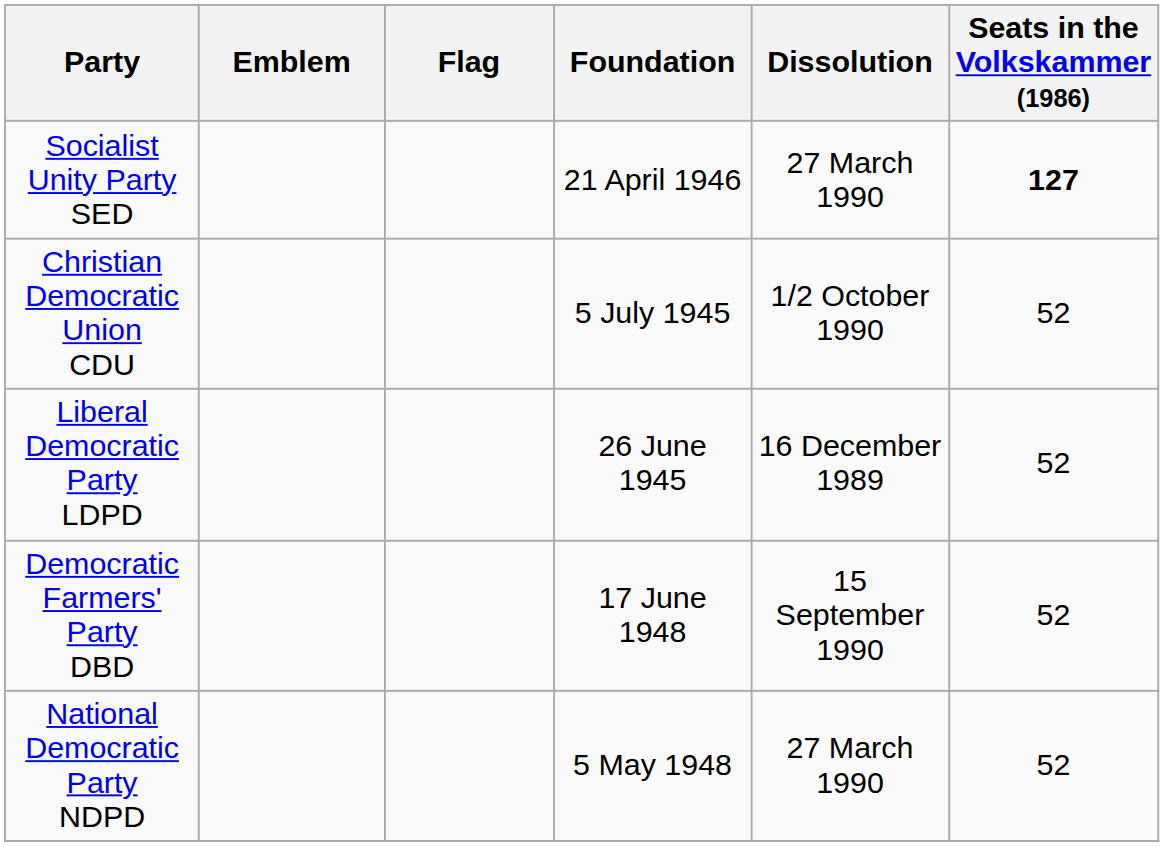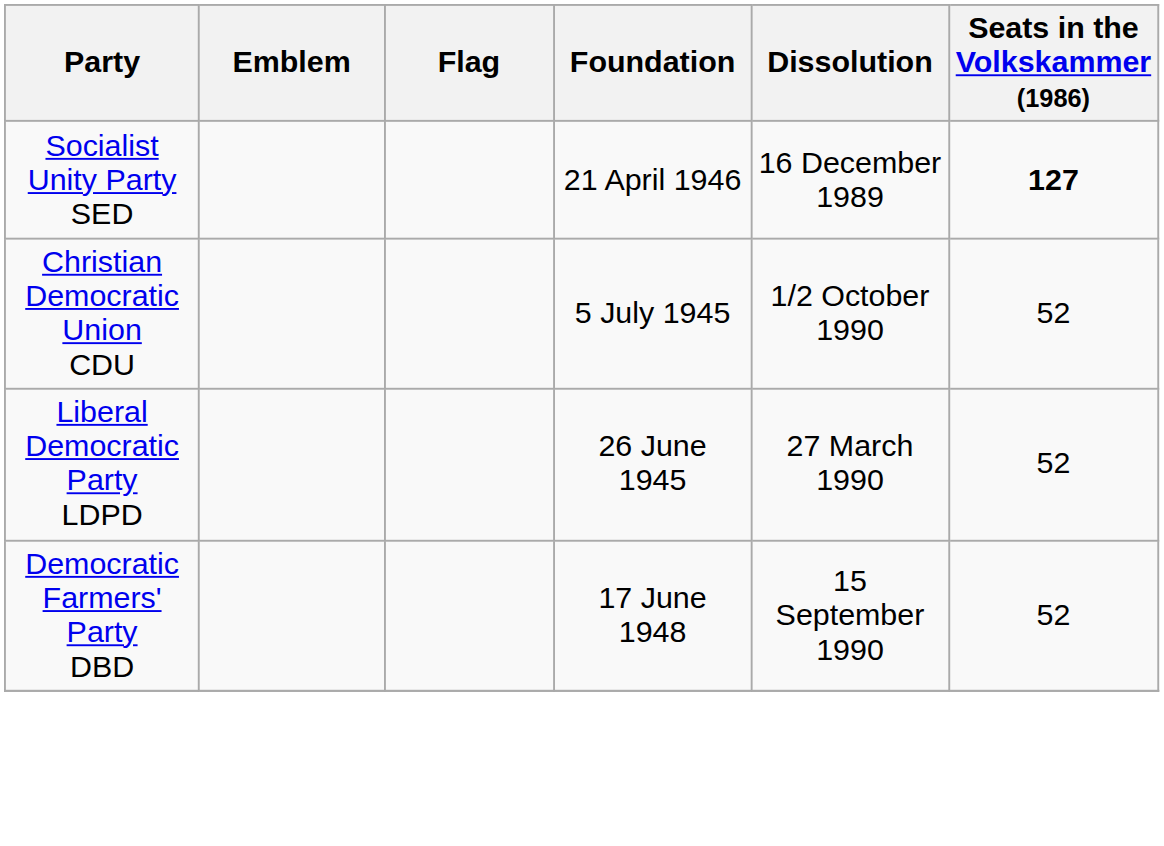Socialist Unity Party SED | Dissolution: 27 March 1990 -> 16 December 1989
Liberal Democratic Party LDPD | Dissolution: 16 December 1989 -> 27 March 1990
- row: National Democratic Party NDPD | 5 May 1948 | 27 March 1990 | 52
